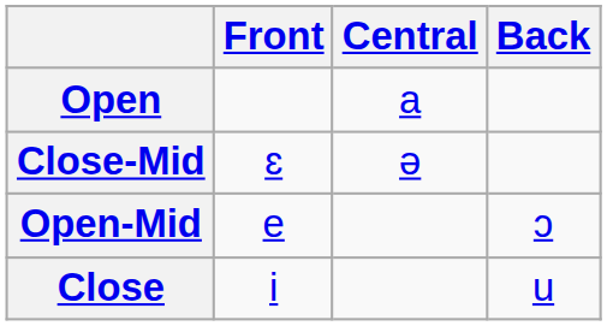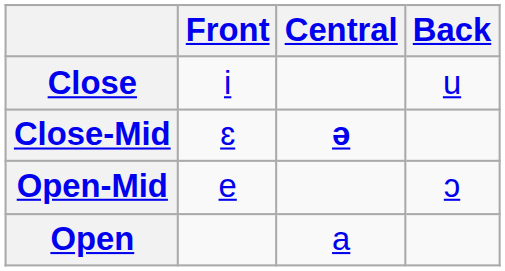rows swapped: Close <-> Open
Close-Mid | Central: normal -> bold
